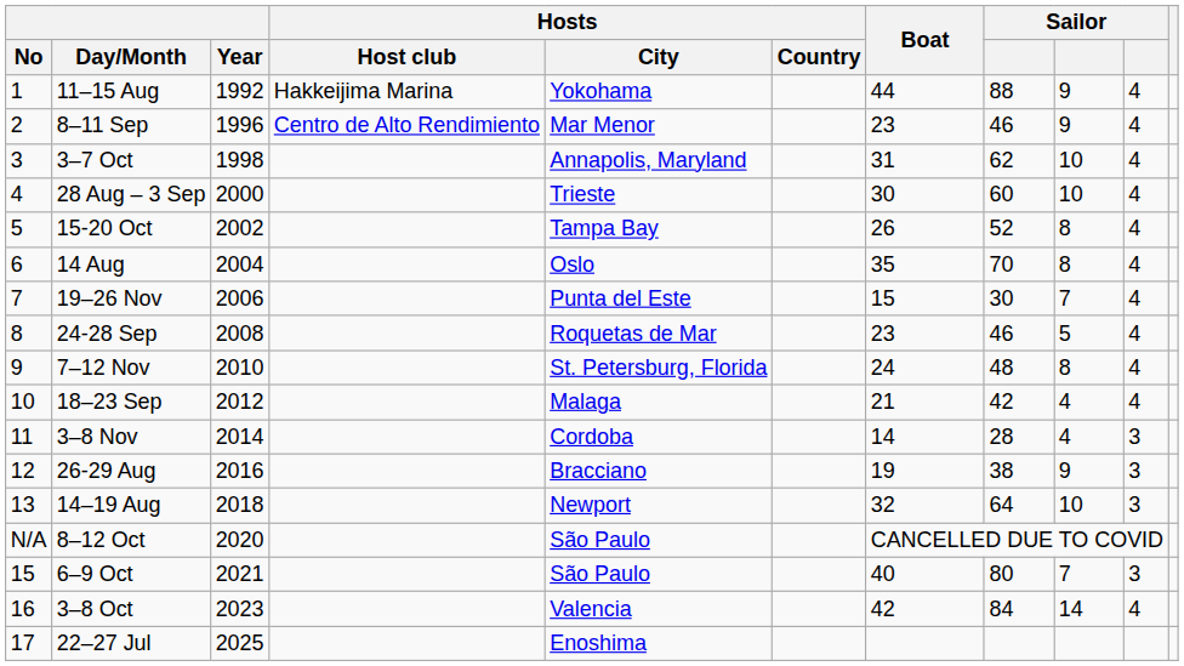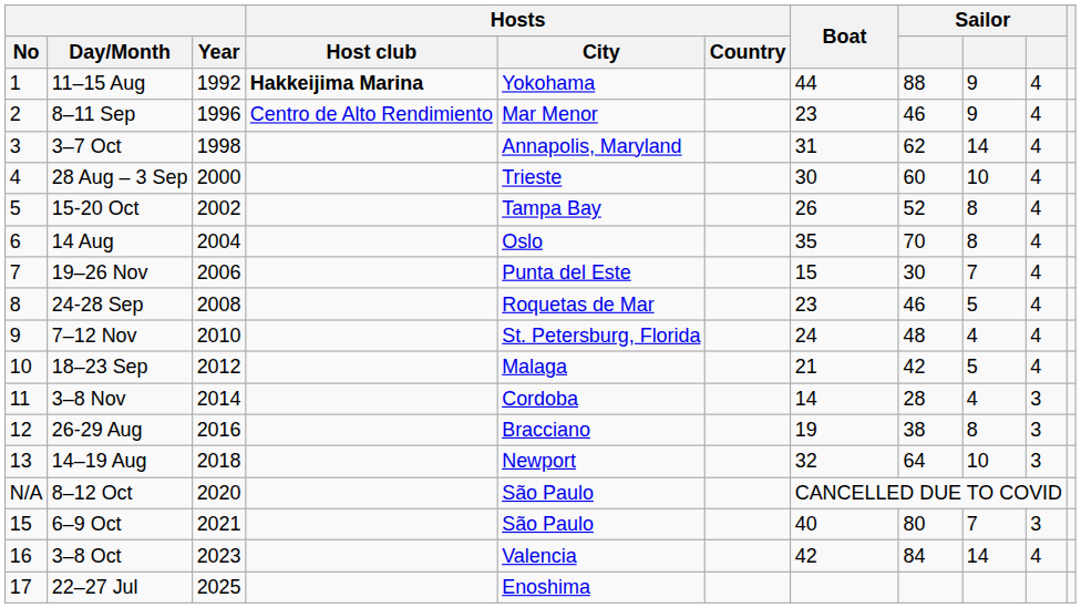11–15 Aug | Hosts / Host club: normal -> bold
3–7 Oct | column 9: 10 -> 14
7–12 Nov | column 9: 8 -> 4
18–23 Sep | column 9: 4 -> 5
26-29 Aug | column 9: 9 -> 8
